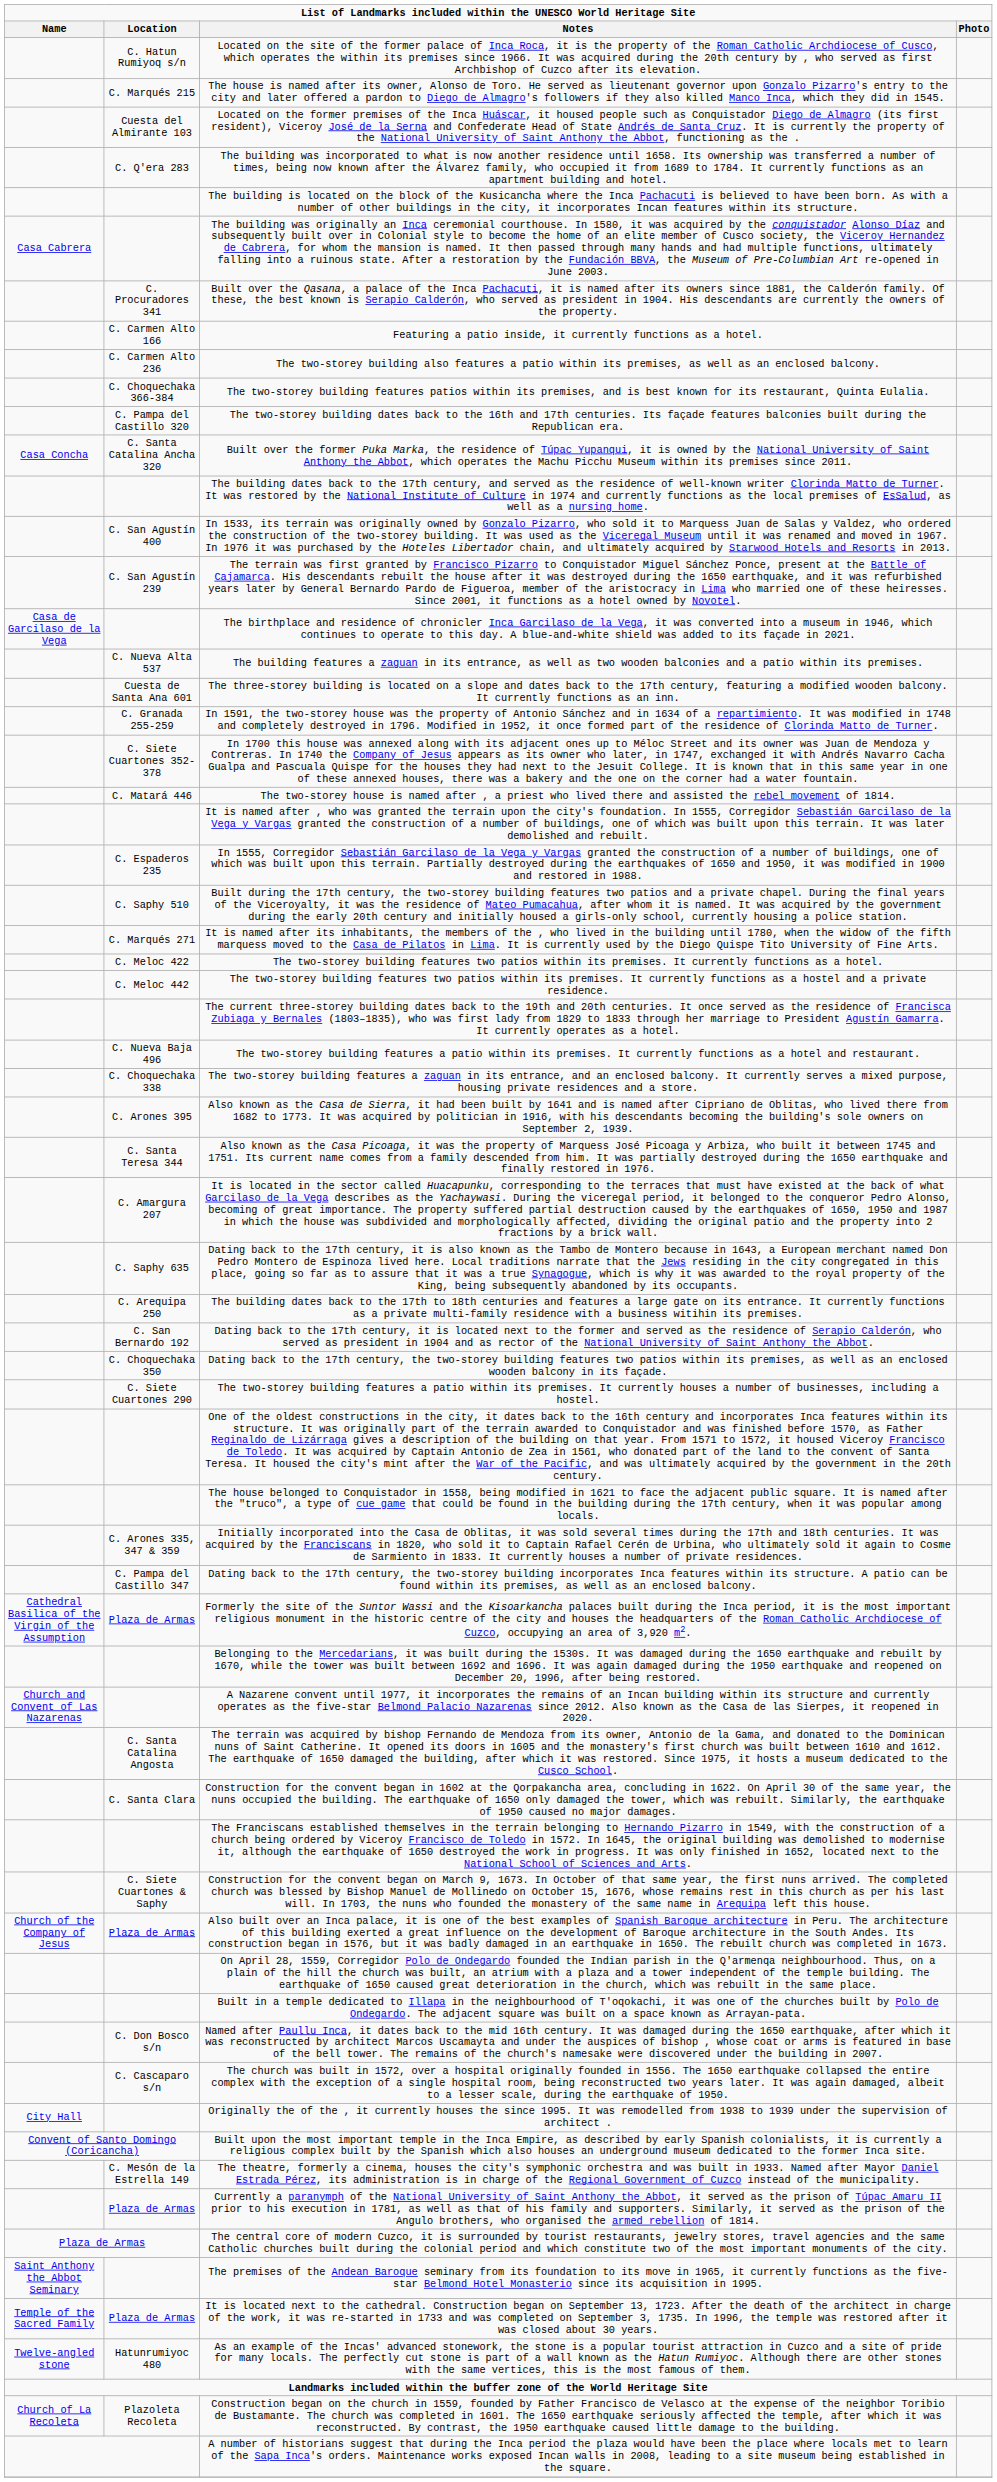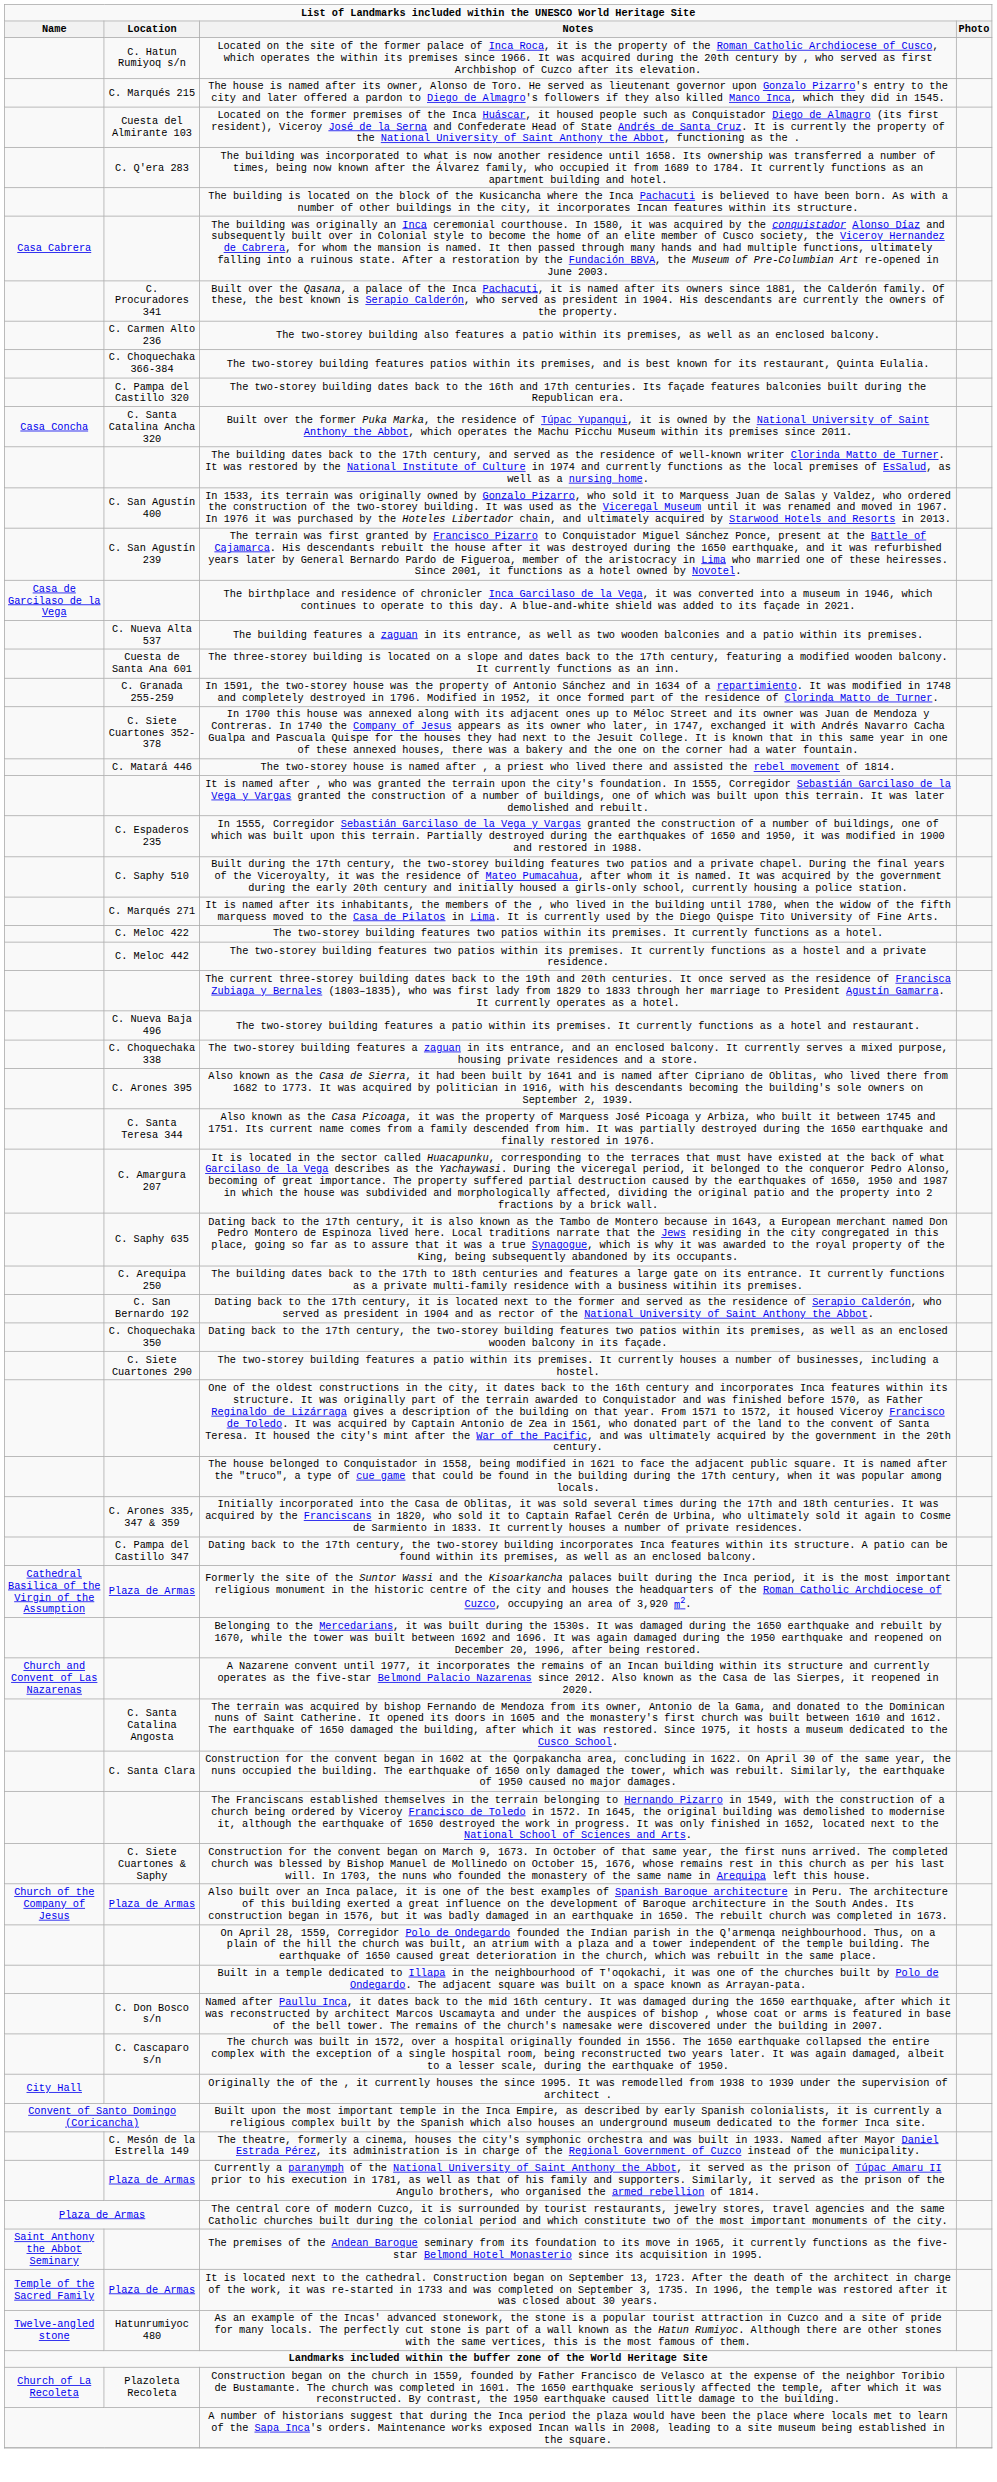- row: C. Carmen Alto 166 | Featuring a patio inside, it currently functions as a hotel.
